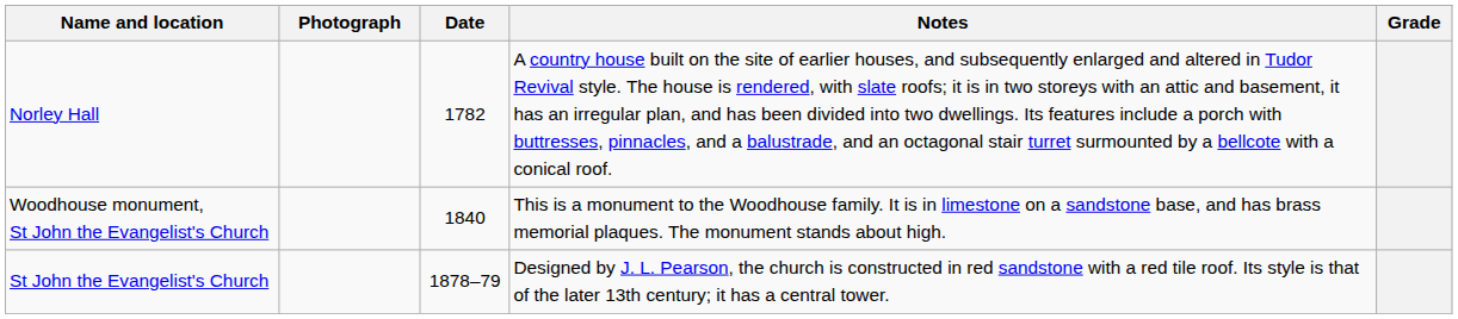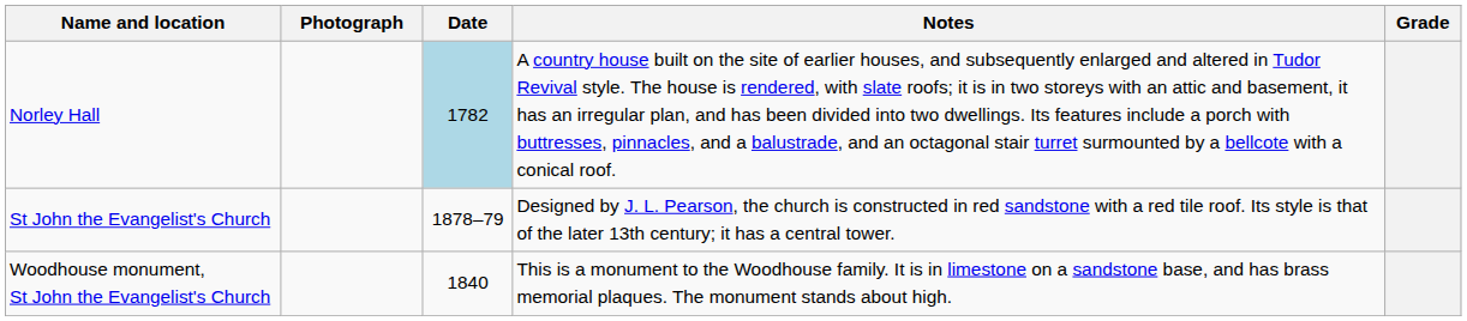Norley Hall | Date: no background -> lightblue background
rows swapped: Woodhouse monument, St John the Evangelist's Church <-> St John the Evangelist's Church
